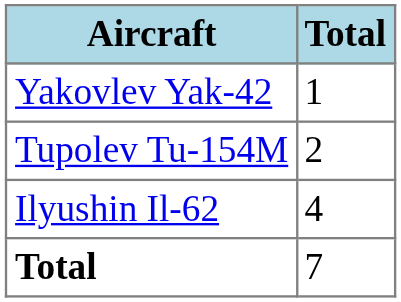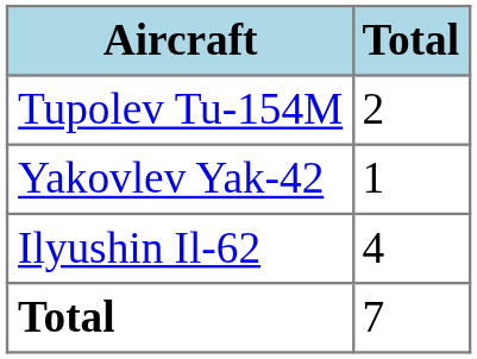rows swapped: Tupolev Tu-154M <-> Yakovlev Yak-42
